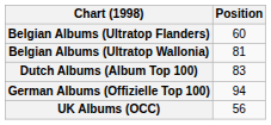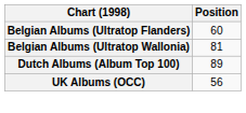Dutch Albums (Album Top 100) | Position: 83 -> 89
- row: German Albums (Offizielle Top 100) | 94
